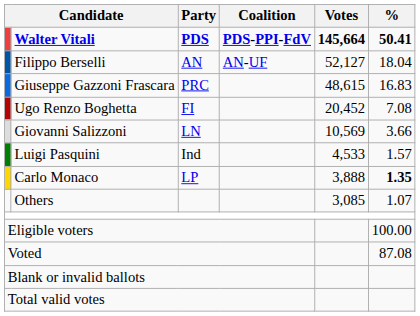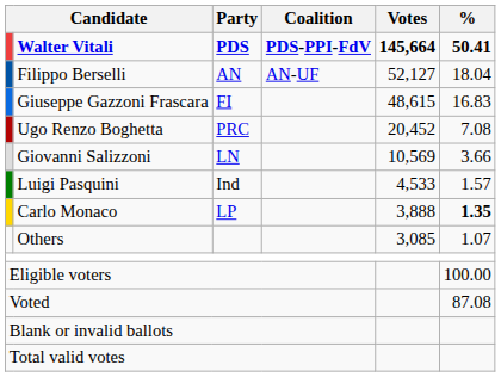Giuseppe Gazzoni Frascara | Party: PRC -> FI
Ugo Renzo Boghetta | Party: FI -> PRC
